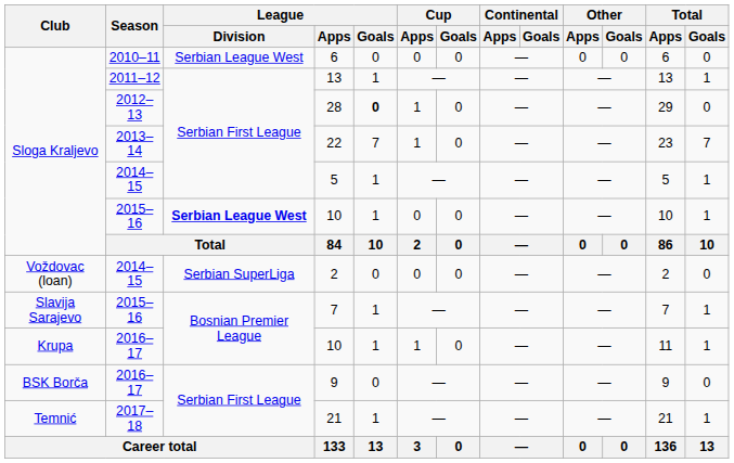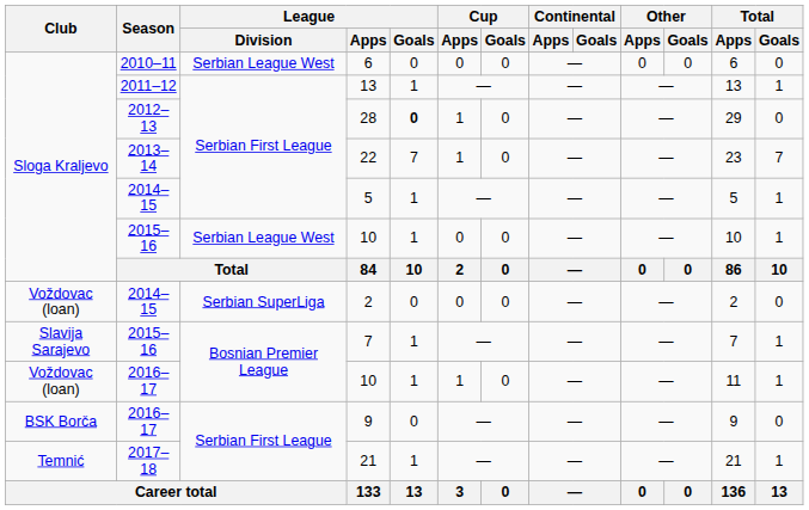2015–16 / 10 | League / Division: bold -> normal
2016–17 / 10 | Club: Krupa -> Voždovac (loan)
